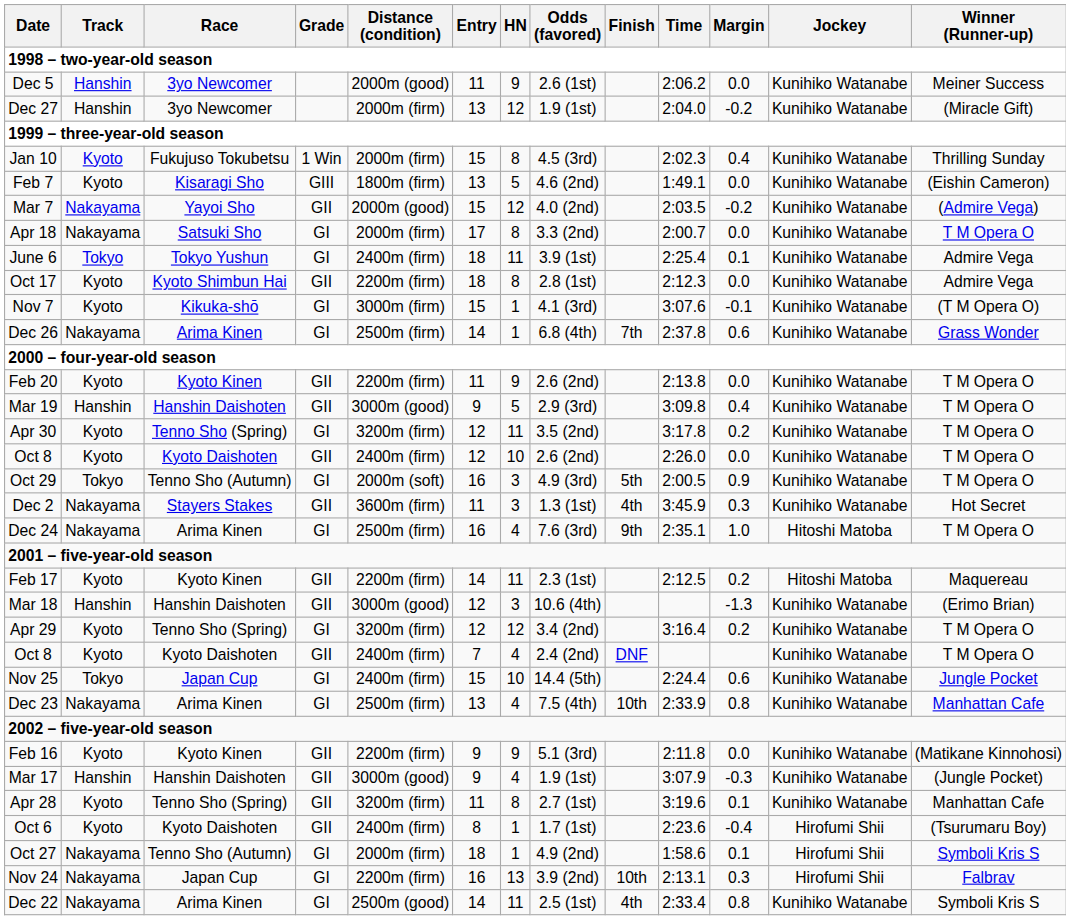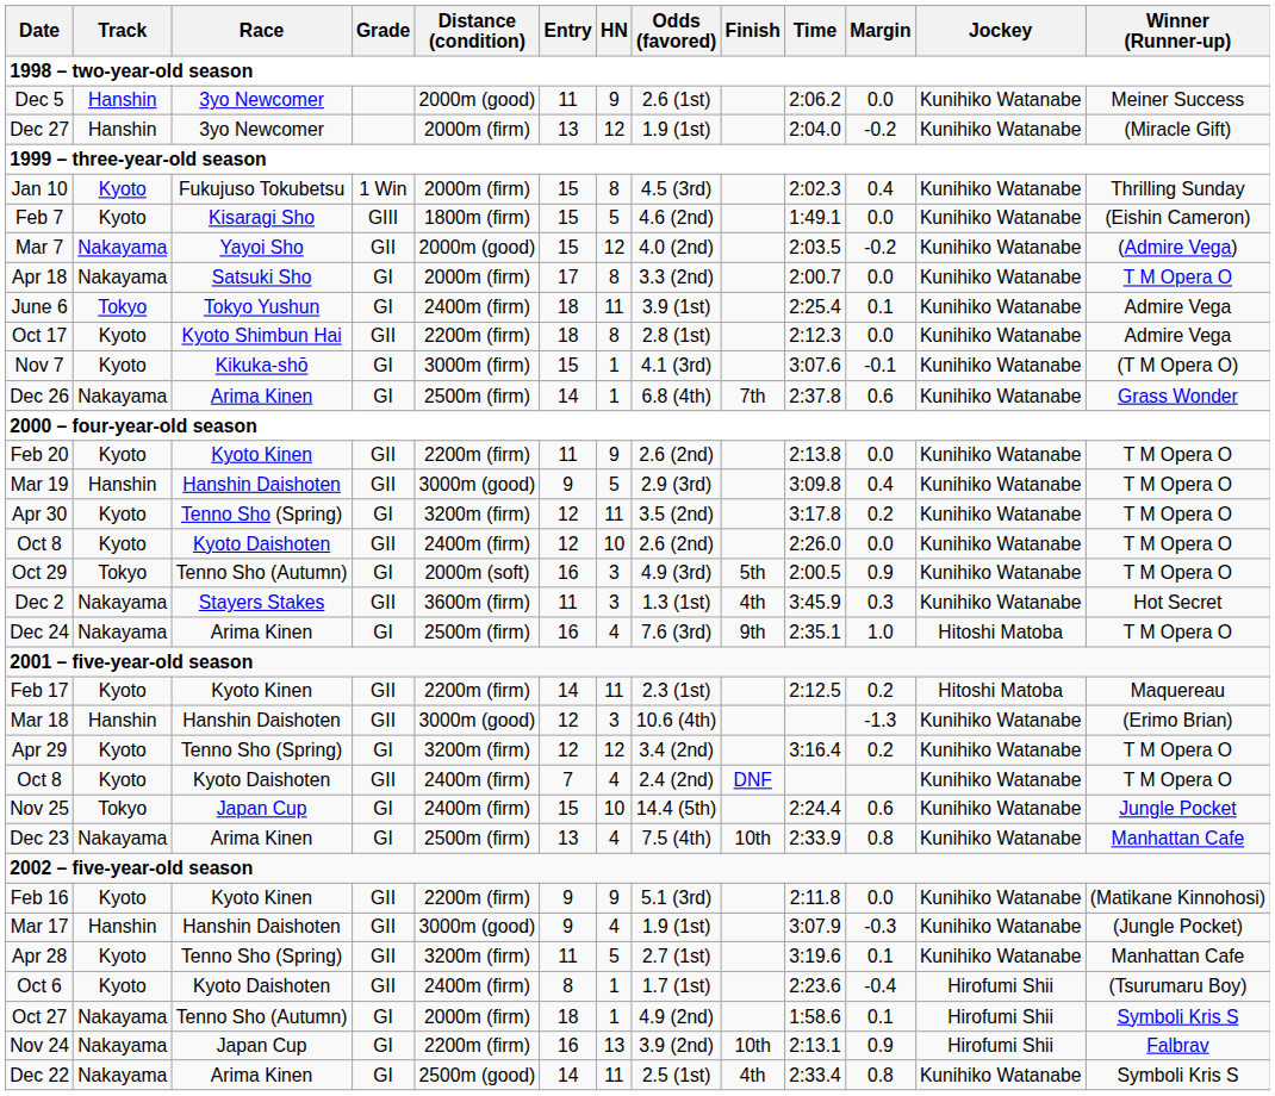Feb 7 | Entry: 13 -> 15
Apr 28 | HN: 8 -> 5
Nov 24 | Margin: 0.3 -> 0.9
